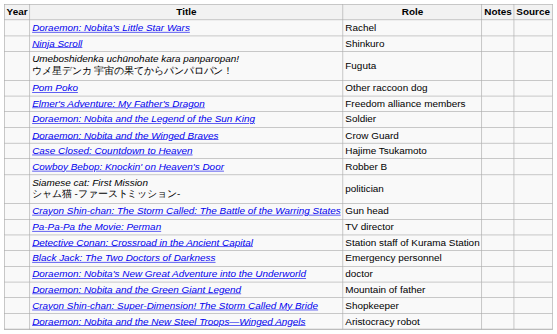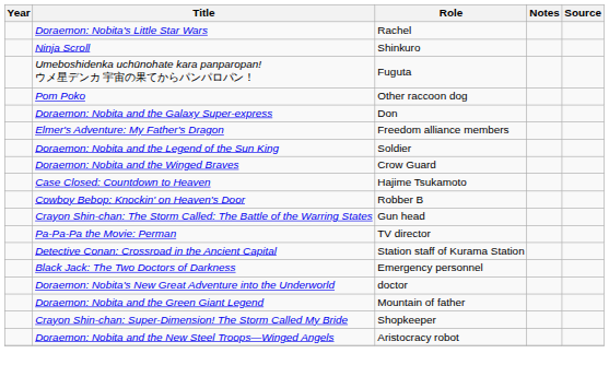+ row: Doraemon: Nobita and the Galaxy Super-express | Don
- row: Siamese cat: First Mission シャム猫 -ファーストミッション- | politician
